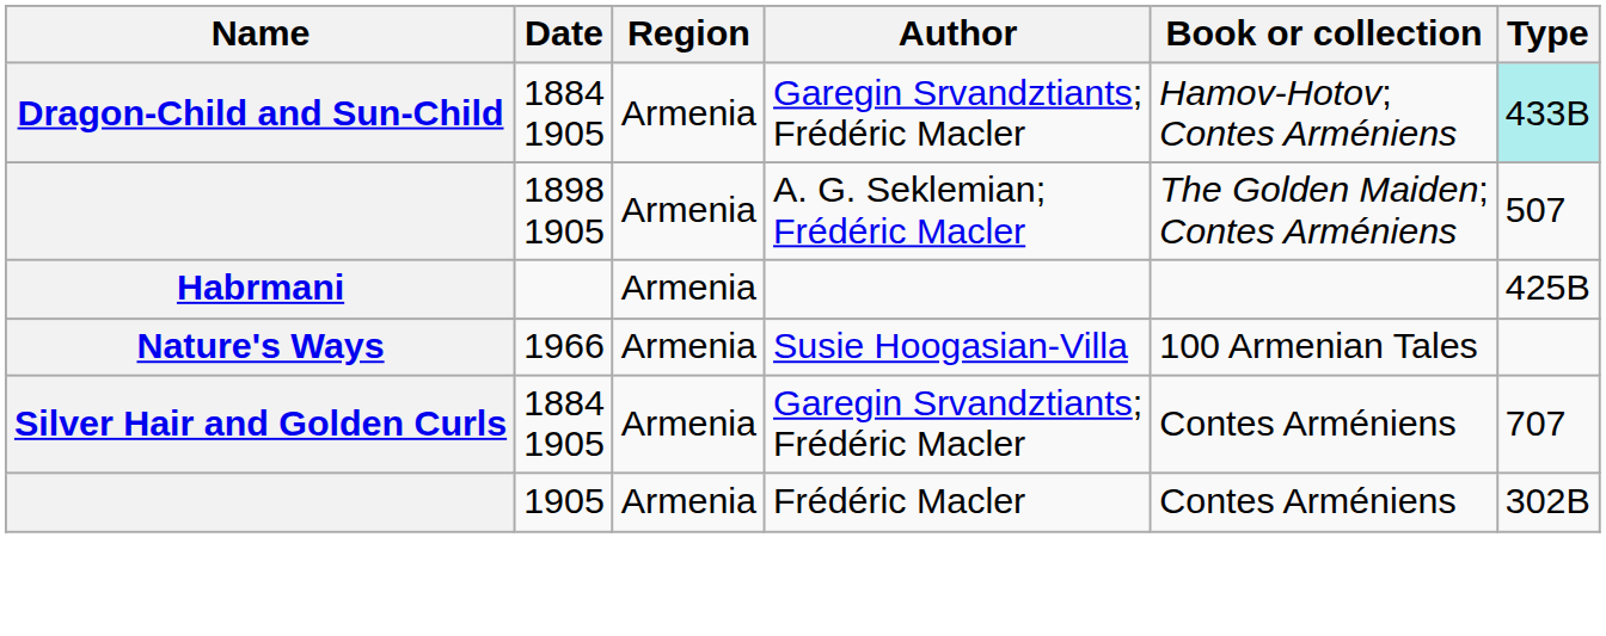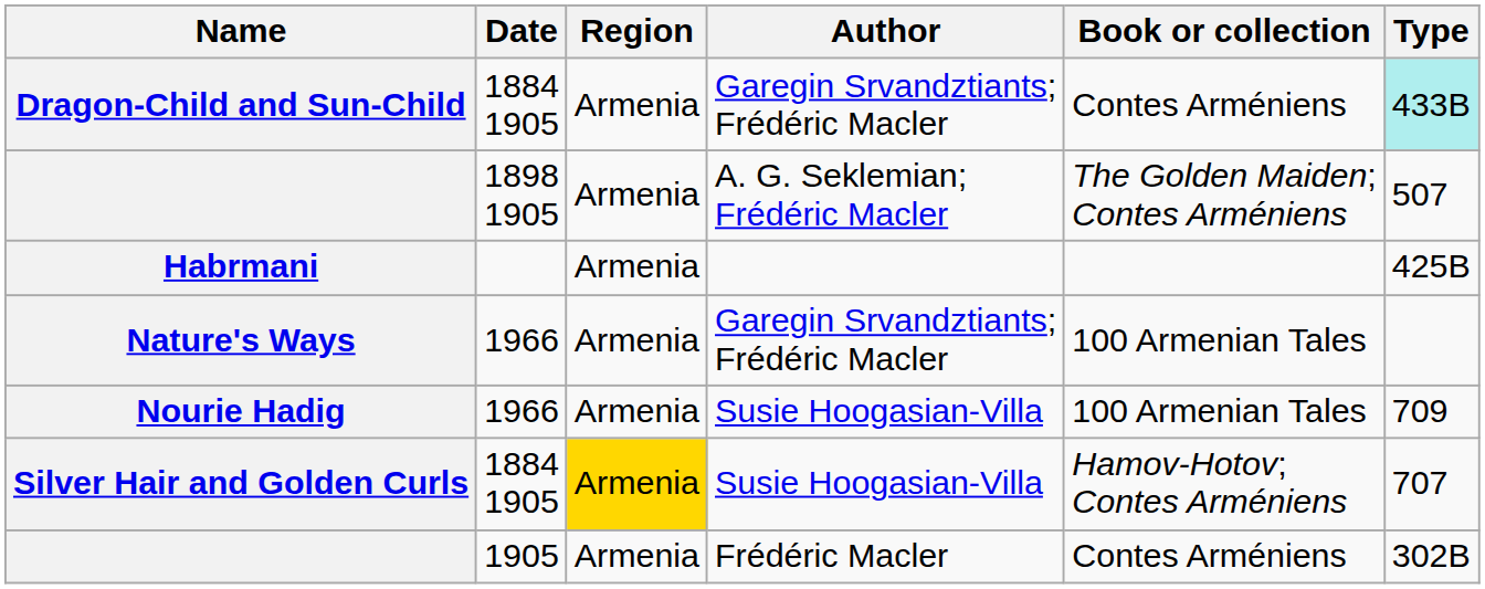Dragon-Child and Sun-Child | Book or collection: Hamov-Hotov; Contes Arméniens -> Contes Arméniens
Nature's Ways | Author: Susie Hoogasian-Villa -> Garegin Srvandztiants; Frédéric Macler
+ row: Nourie Hadig | 1966 | Armenia | Susie Hoogasian-Villa | 100 Armenian Tales | 709
Silver Hair and Golden Curls | Region: no background -> gold background
Silver Hair and Golden Curls | Author: Garegin Srvandztiants; Frédéric Macler -> Susie Hoogasian-Villa
Silver Hair and Golden Curls | Book or collection: Contes Arméniens -> Hamov-Hotov; Contes Arméniens
